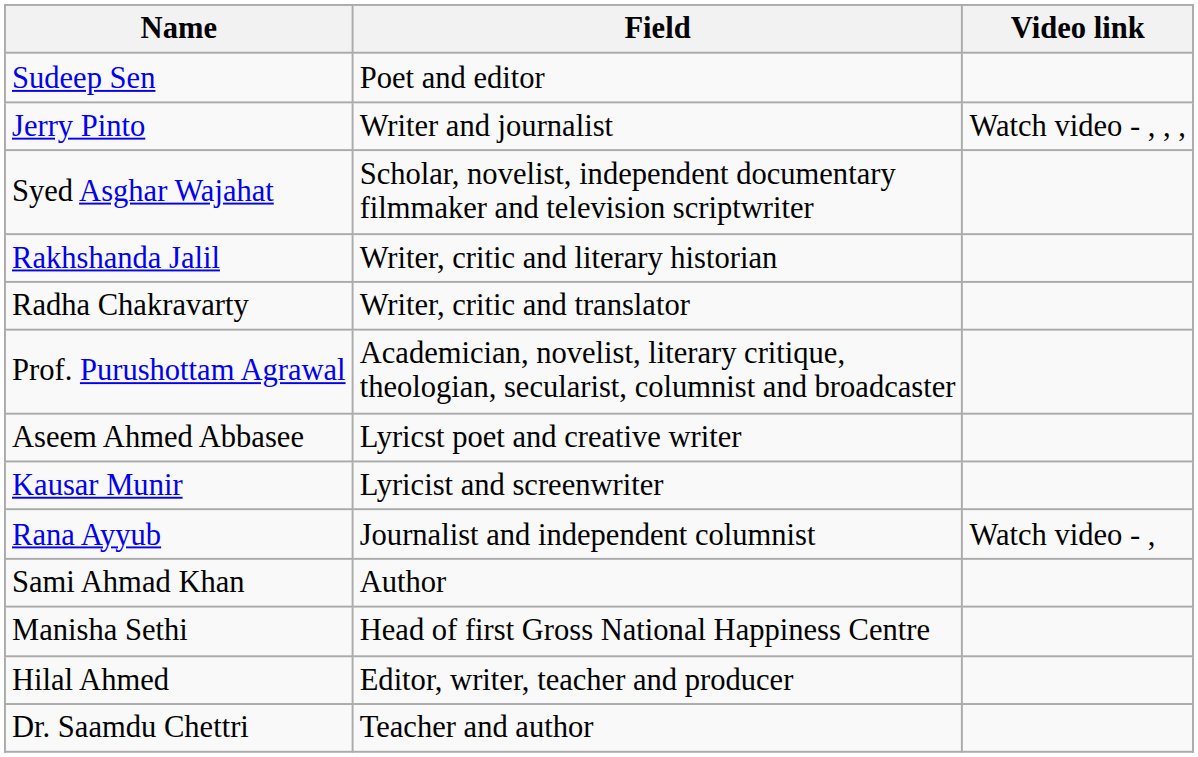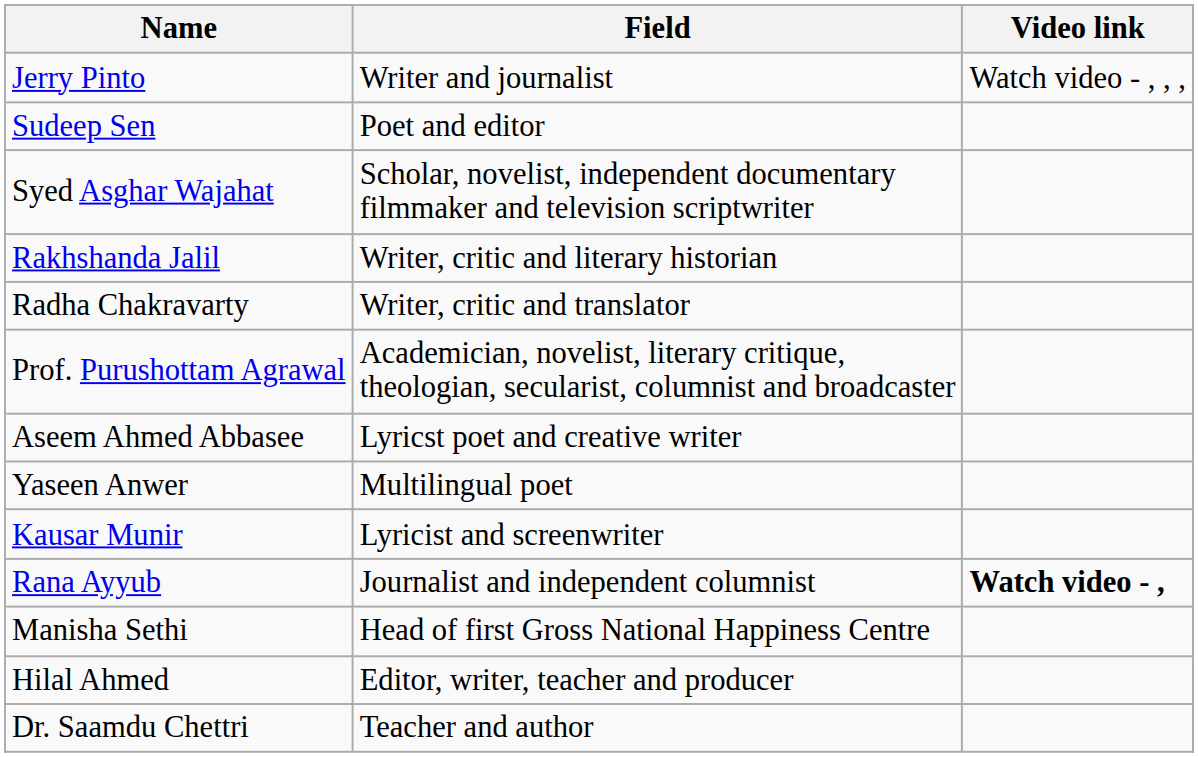rows swapped: Jerry Pinto <-> Sudeep Sen
+ row: Yaseen Anwer | Multilingual poet
Rana Ayyub | Video link: normal -> bold
- row: Sami Ahmad Khan | Author
